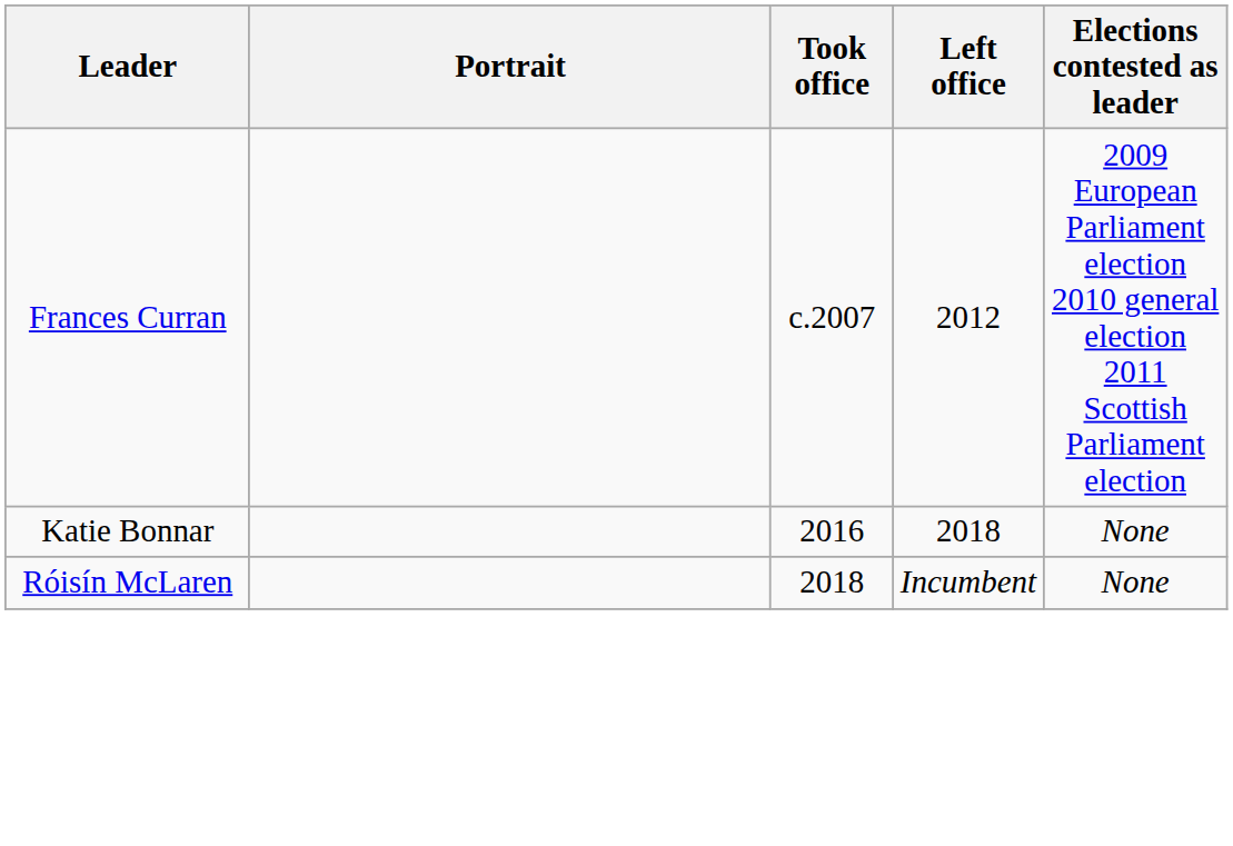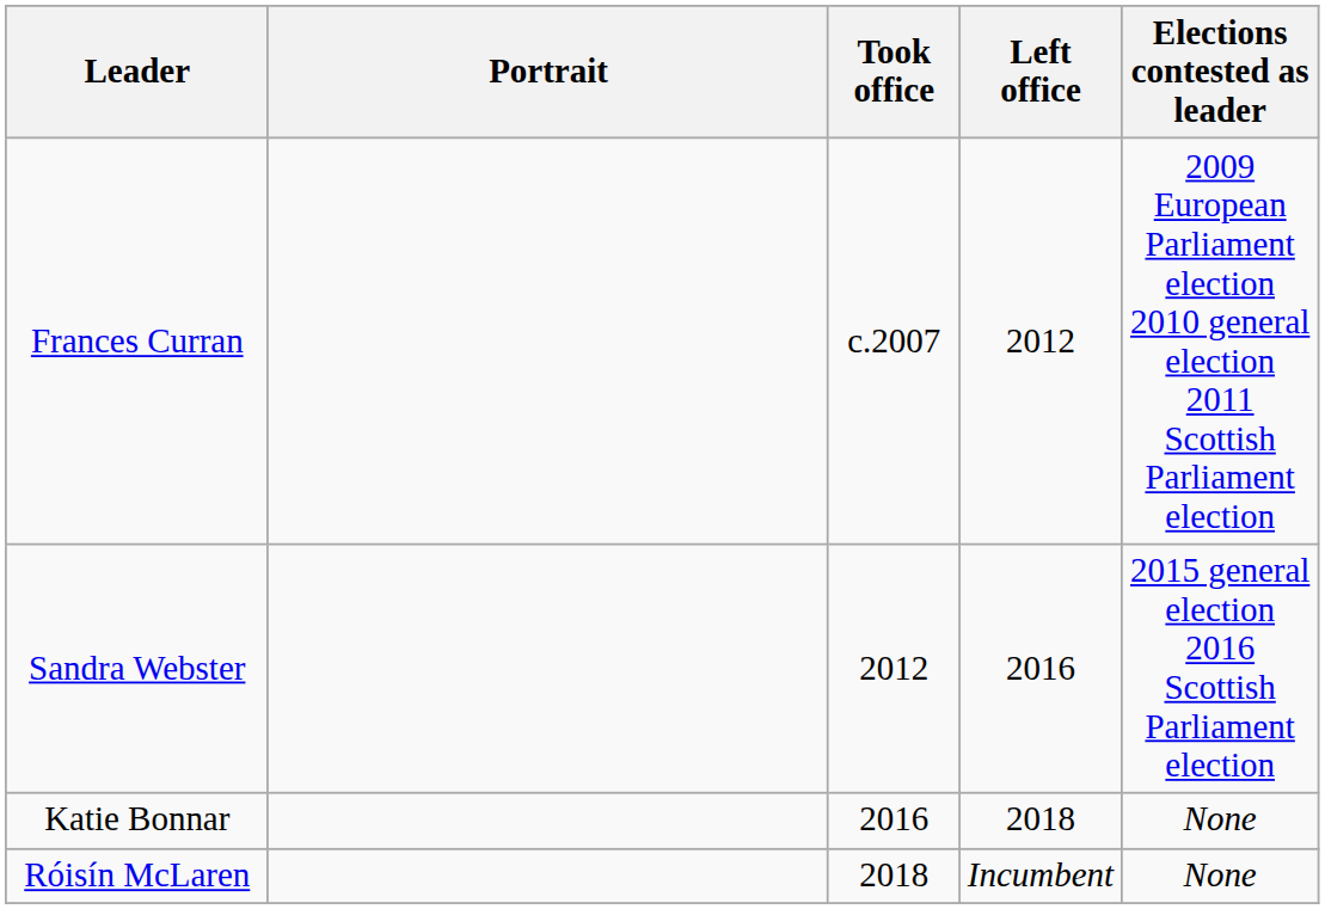+ row: Sandra Webster | 2012 | 2016 | 2015 general election 2016 Scottish Parliament election
